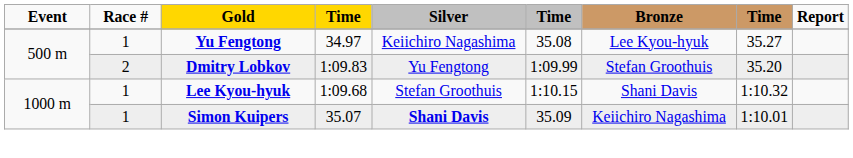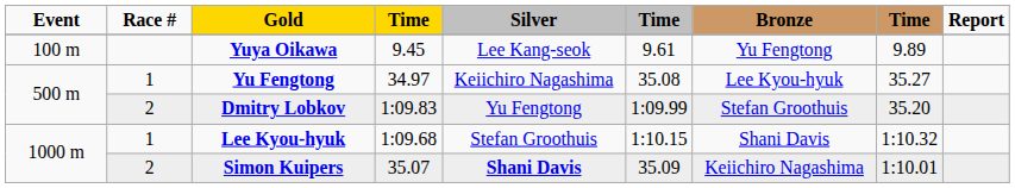+ row: 100 m | Yuya Oikawa | 9.45 | Lee Kang-seok | 9.61 | Yu Fengtong | 9.89
Simon Kuipers | Race #: 1 -> 2
